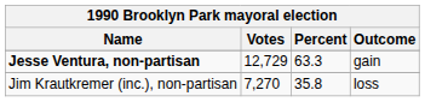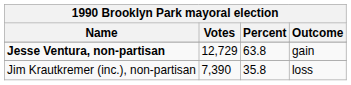Jesse Ventura, non-partisan | Percent: 63.3 -> 63.8
Jim Krautkremer (inc.), non-partisan | Votes: 7,270 -> 7,390
